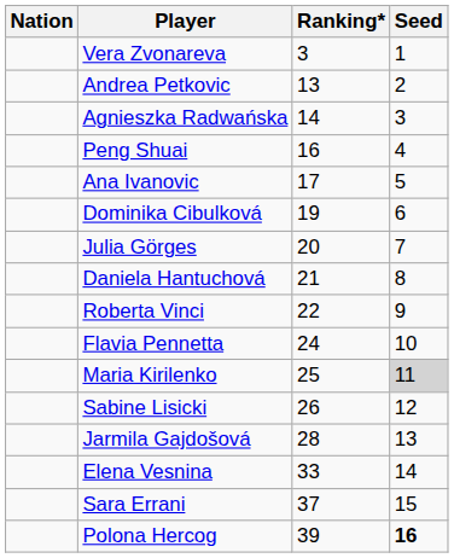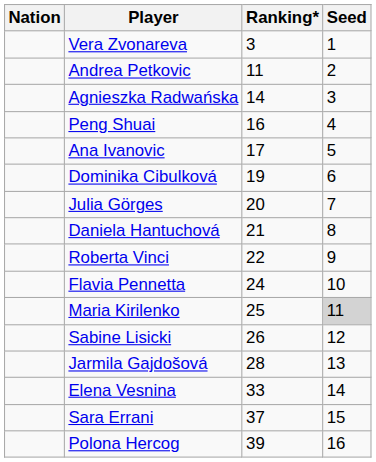Andrea Petkovic | Ranking*: 13 -> 11
Polona Hercog | Seed: bold -> normal
